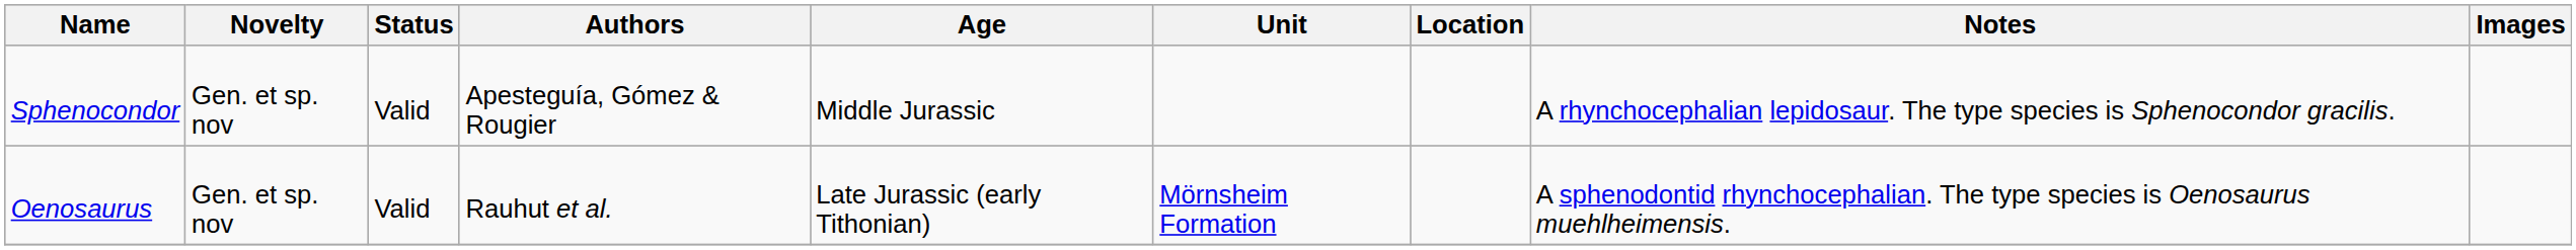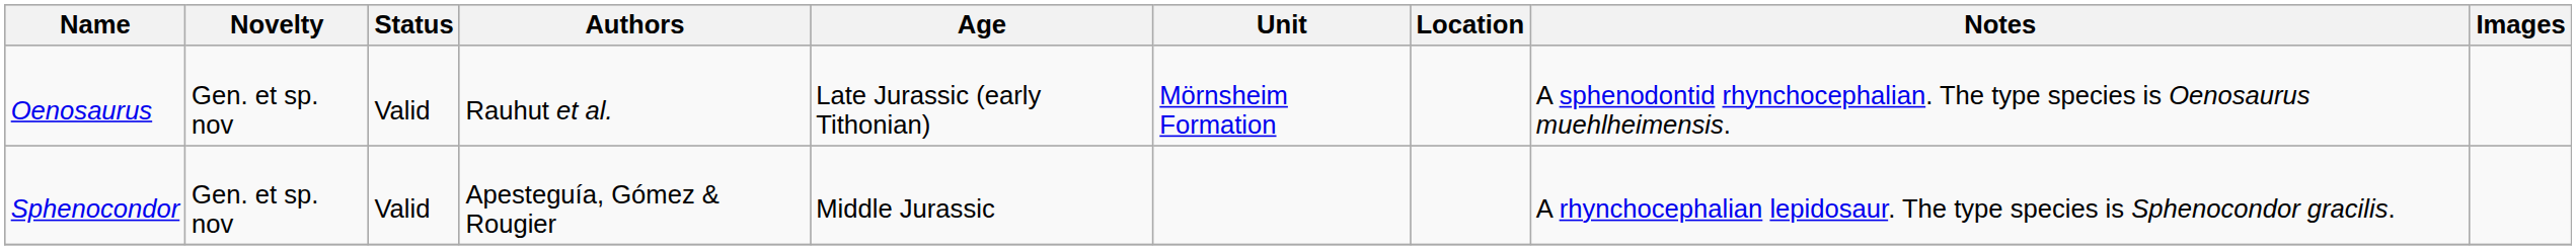rows swapped: Oenosaurus <-> Sphenocondor
